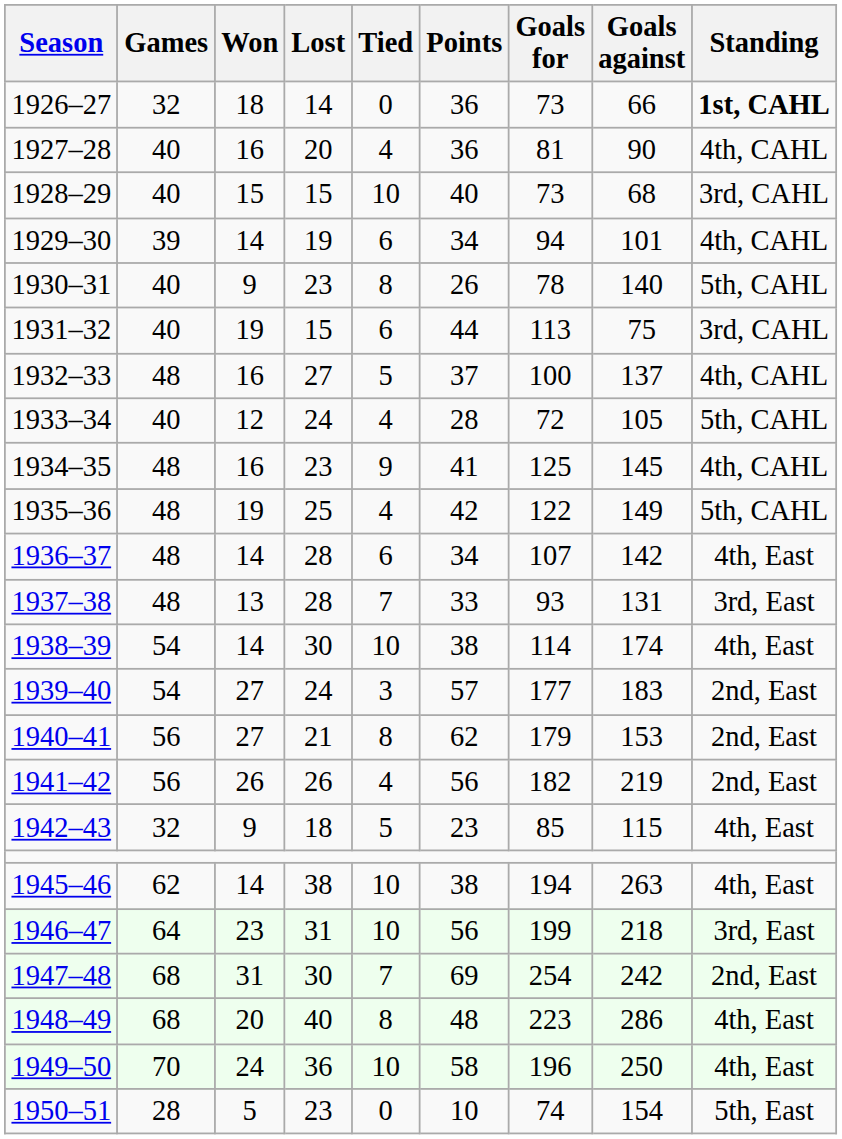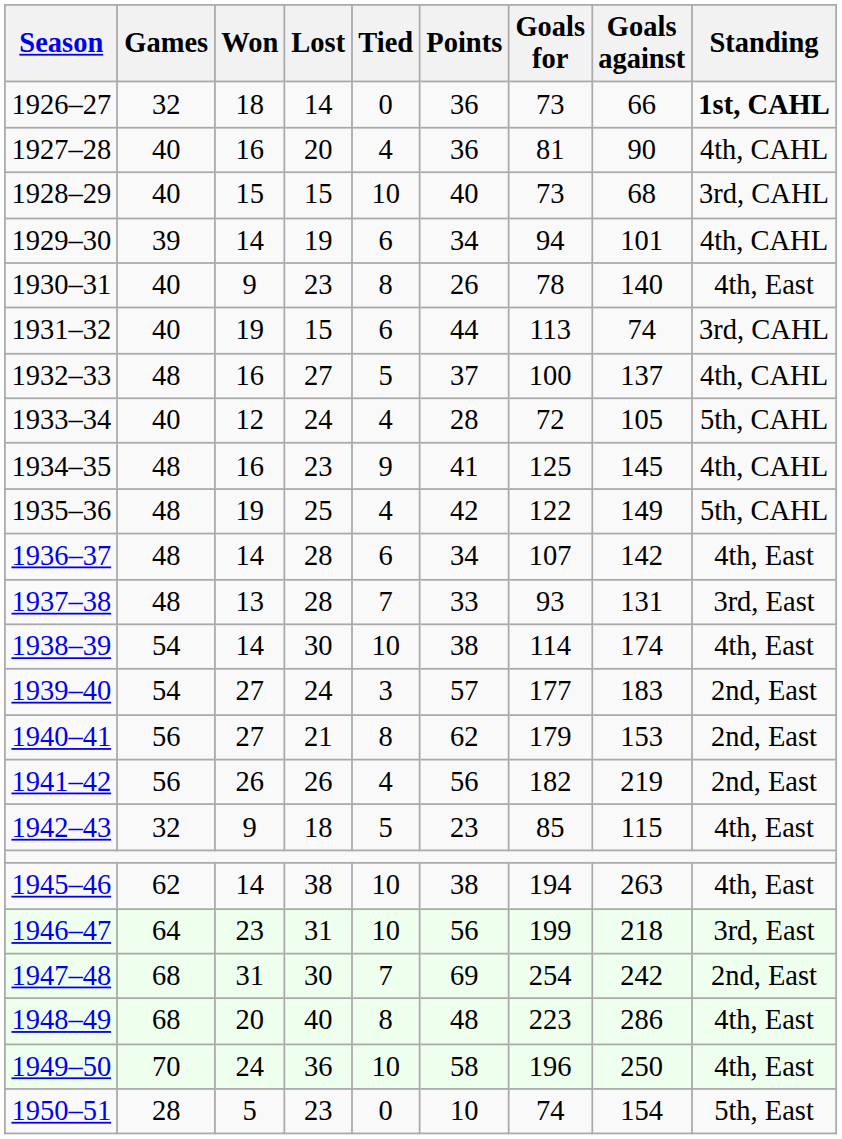1930–31 | Standing: 5th, CAHL -> 4th, East
1931–32 | Goals against: 75 -> 74
